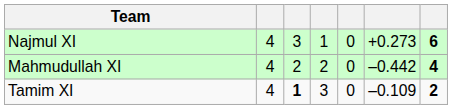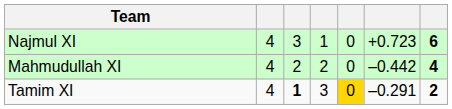Najmul XI | column 6: +0.273 -> +0.723
Tamim XI | column 5: no background -> gold background
Tamim XI | column 6: –0.109 -> –0.291
